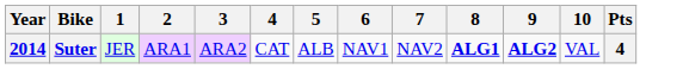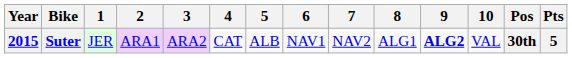+ column: Pos | 30th
Suter | Year: 2014 -> 2015
Suter | 8: bold -> normal
Suter | Pts: 4 -> 5
